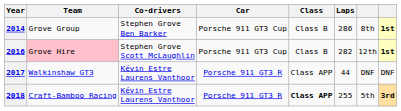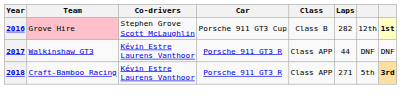- row: 2014 | Grove Group | Stephen Grove Ben Barker | Porsche 911 GT3 Cup | Class B | 286 | 8th | 1st
2018 | Class: bold -> normal
2018 | Laps: 255 -> 271
